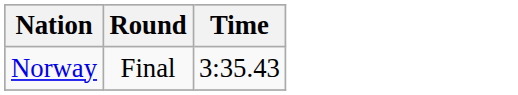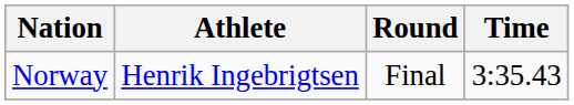+ column: Athlete | Henrik Ingebrigtsen
